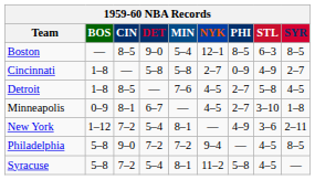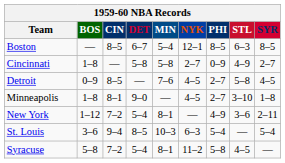Boston | DET: 9–0 -> 6–7
Detroit | BOS: 1–8 -> 0–9
Minneapolis | BOS: 0–9 -> 1–8
Minneapolis | DET: 6–7 -> 9–0
- row: Philadelphia | 5–8 | 9–0 | 7–2 | 7–2 | 9–4 | — | 4–5 | 8–5
+ row: St. Louis | 3–6 | 9–4 | 8–5 | 10–3 | 6–3 | 5–4 | — | 5–4
